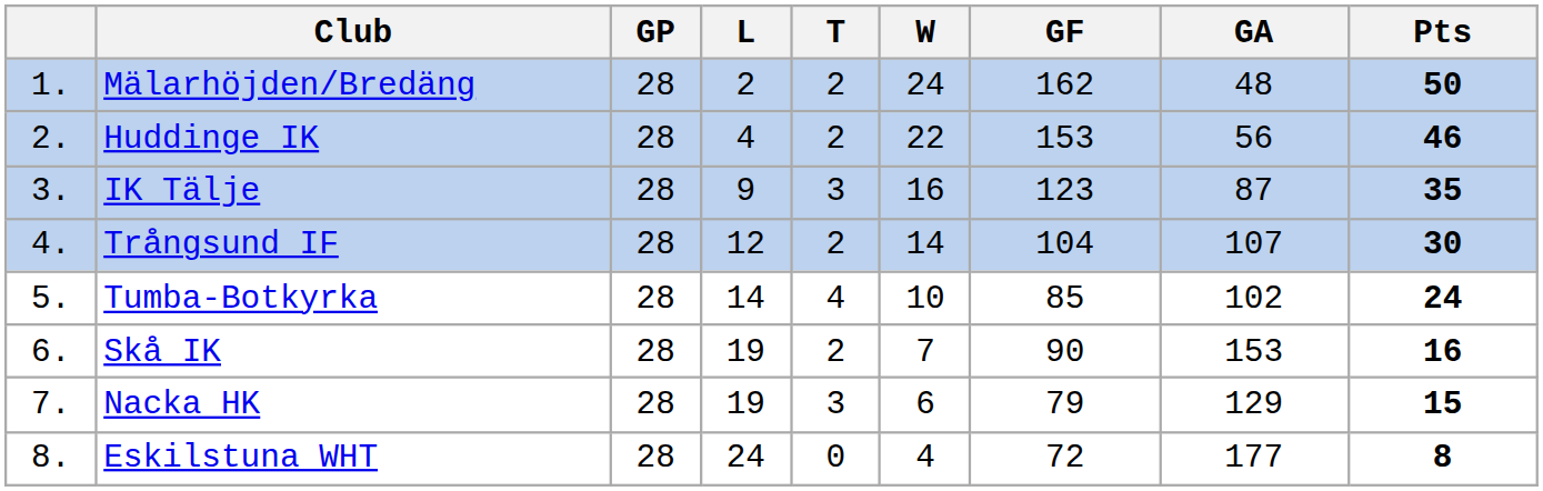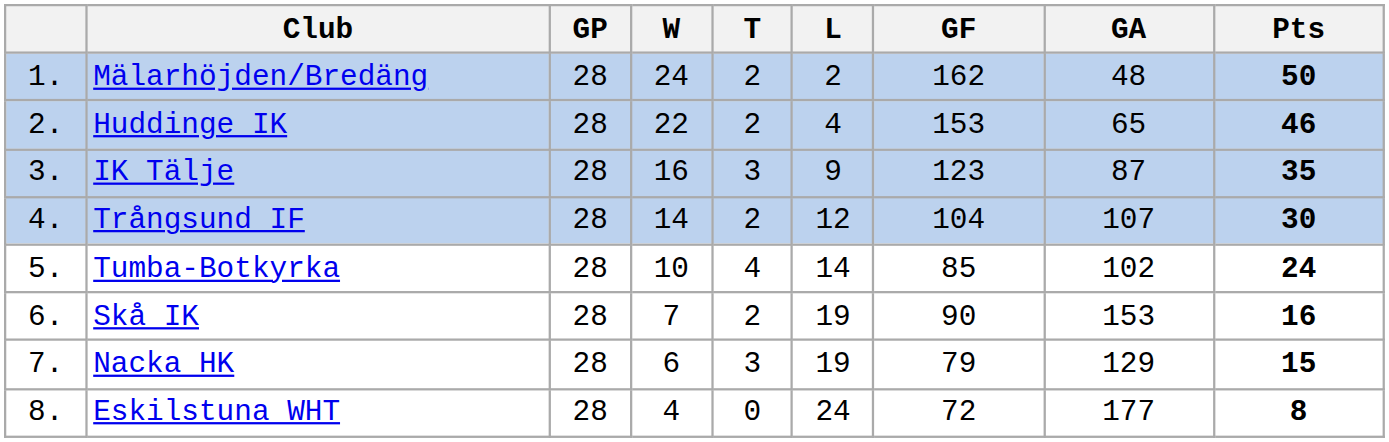columns swapped: W <-> L
Huddinge IK | GA: 56 -> 65
